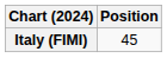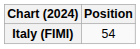Italy (FIMI) | Position: 45 -> 54
